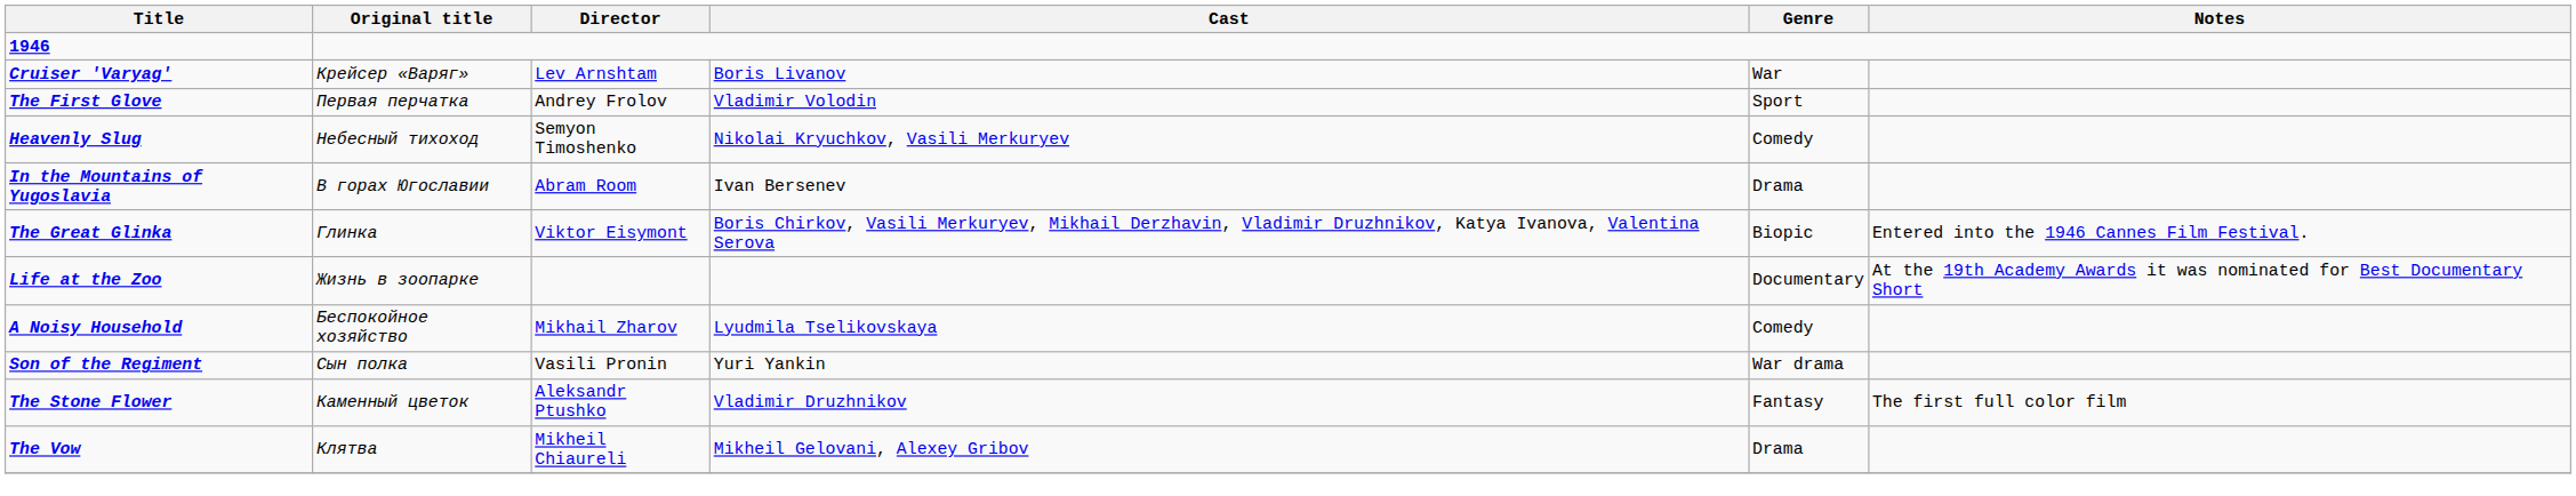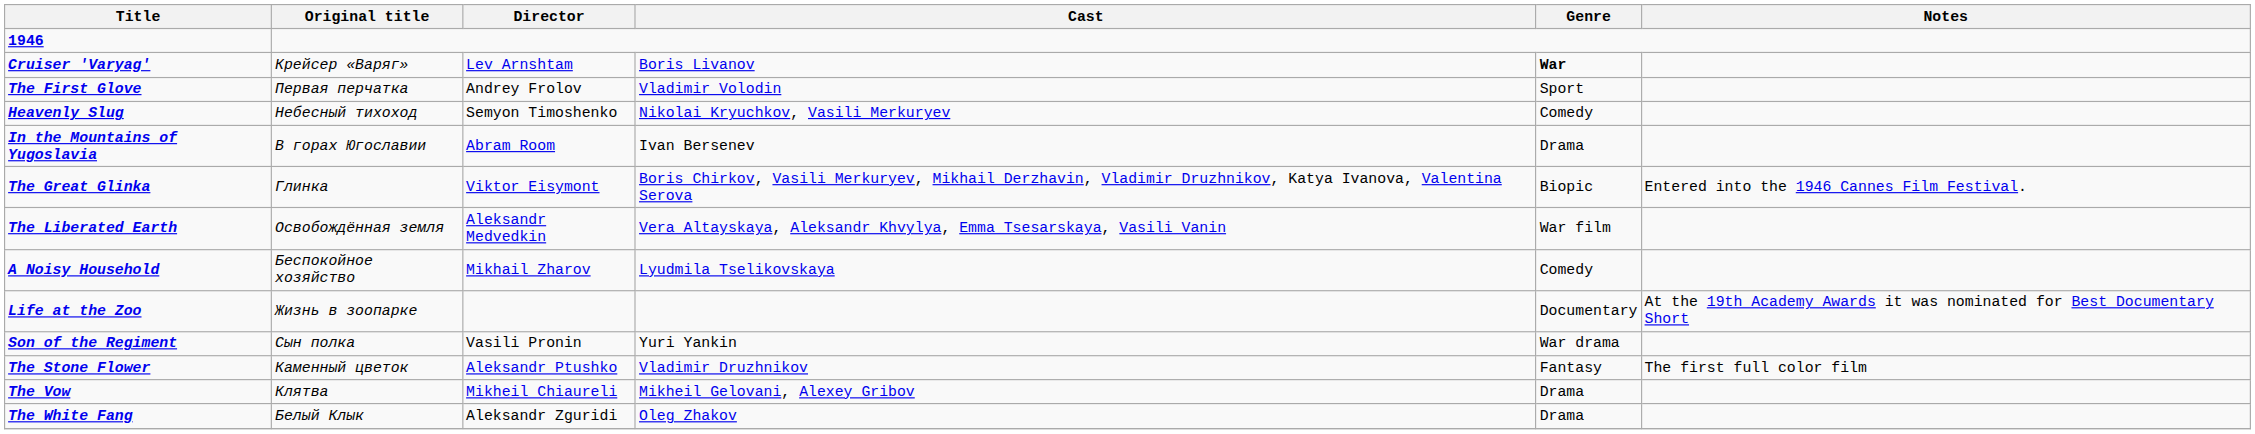Cruiser 'Varyag' | Genre: normal -> bold
+ row: The Liberated Earth | Освобождённая земля | Aleksandr Medvedkin | Vera Altayskaya, Aleksandr Khvylya, Emma Tsesarskaya, Vasili Vanin | War film
rows swapped: Life at the Zoo <-> A Noisy Household
+ row: The White Fang | Белый Клык | Aleksandr Zguridi | Oleg Zhakov | Drama
